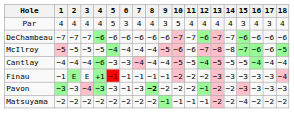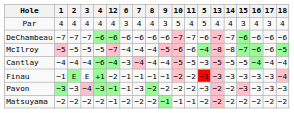columns swapped: 5 <-> 12
Pavon | 8: bold -> normal
Matsuyama | 15: −4 -> −2
